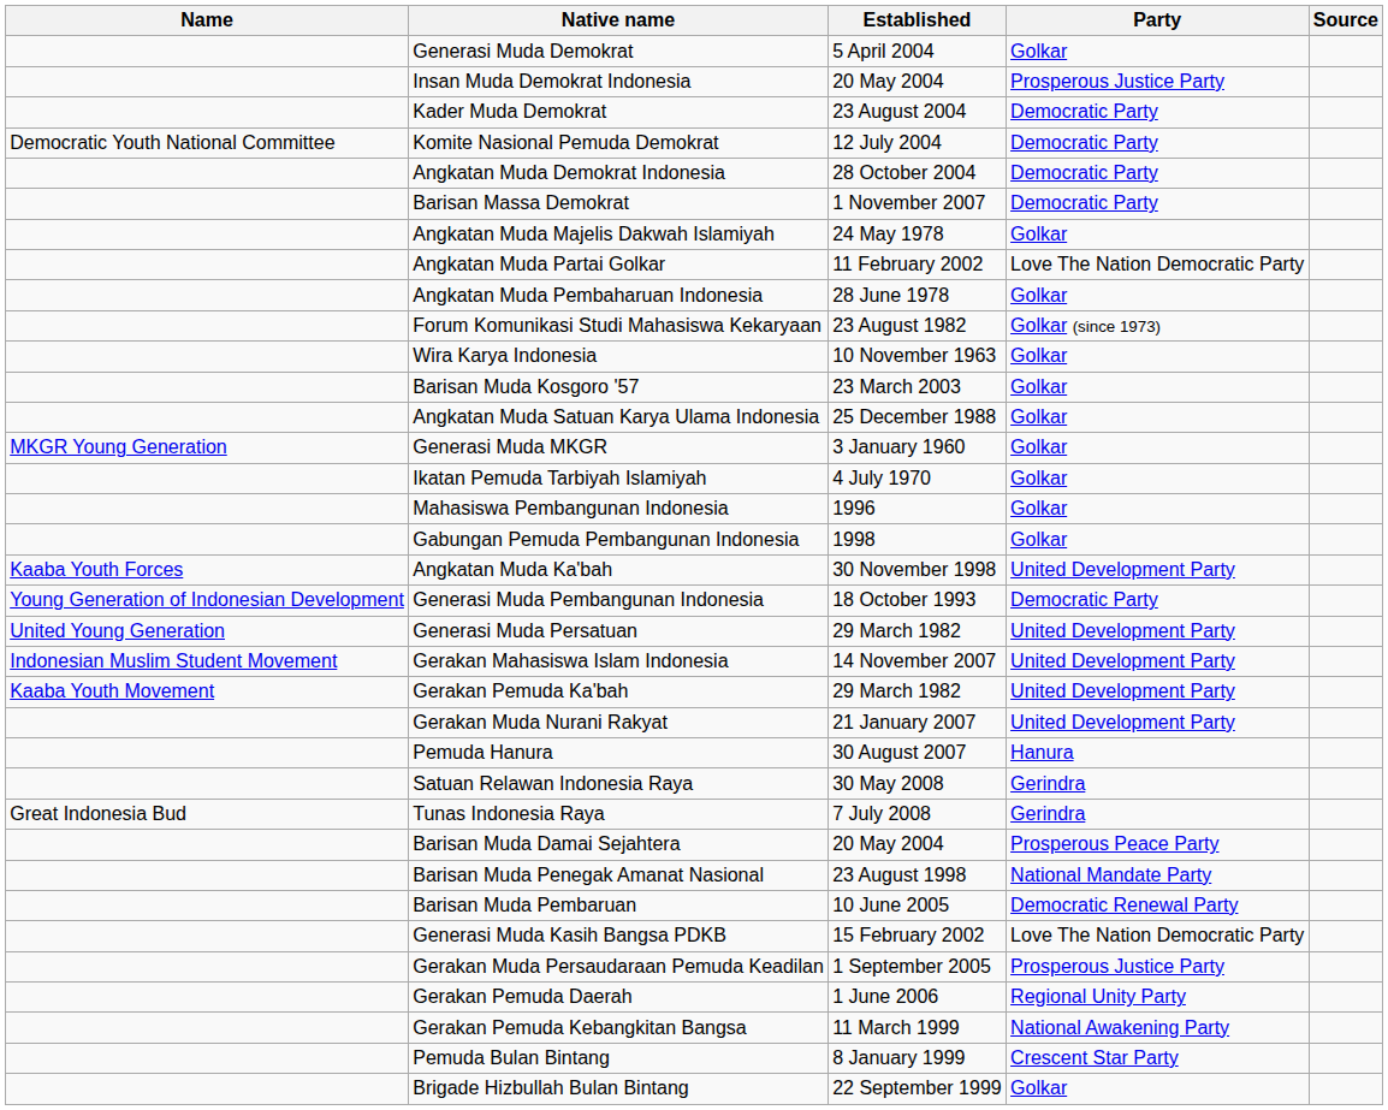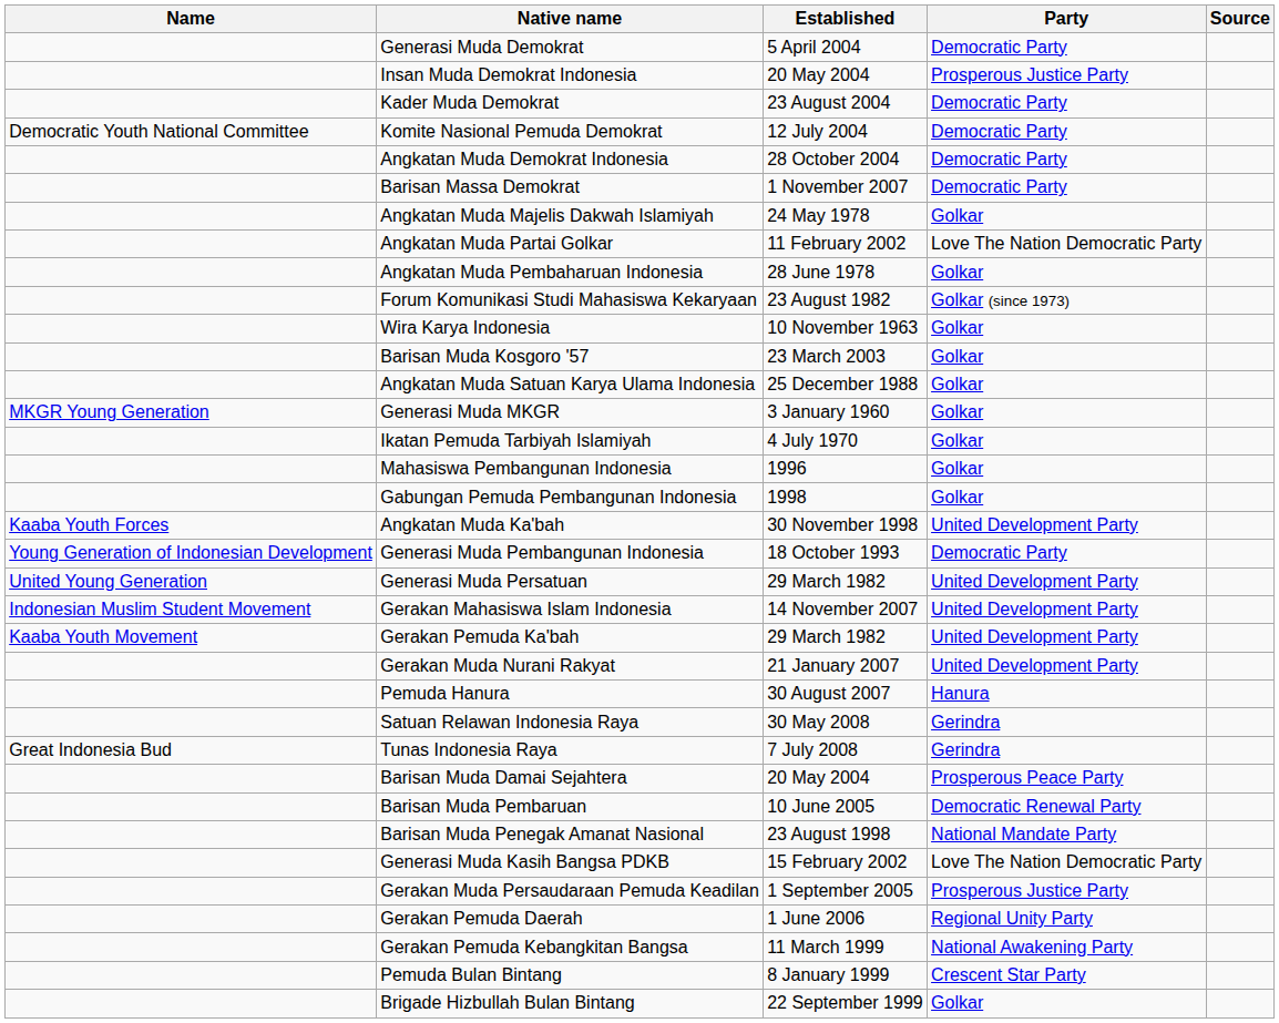Generasi Muda Demokrat | Party: Golkar -> Democratic Party
rows swapped: Barisan Muda Pembaruan <-> Barisan Muda Penegak Amanat Nasional
